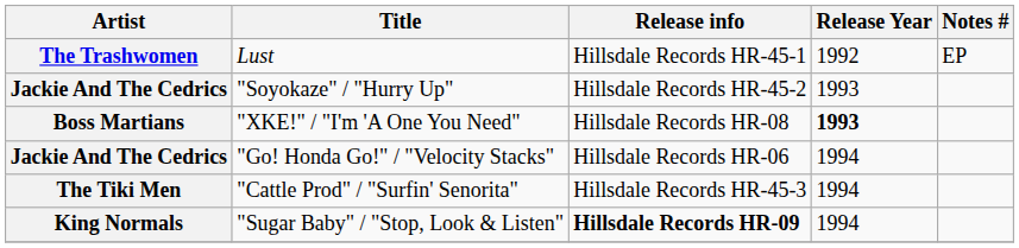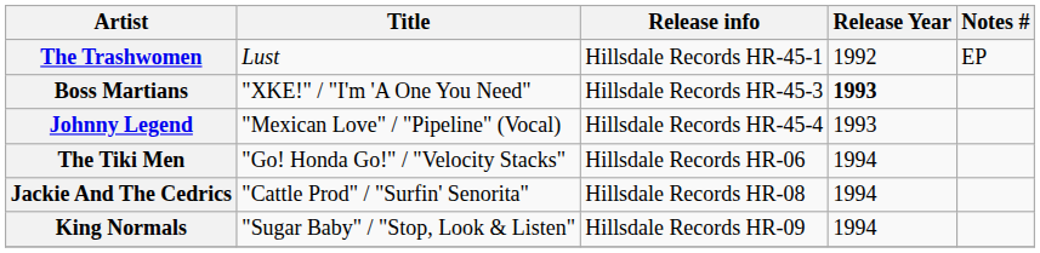- row: Jackie And The Cedrics | "Soyokaze" / "Hurry Up" | Hillsdale Records HR-45-2 | 1993
"XKE!" / "I'm 'A One You Need" | Release info: Hillsdale Records HR-08 -> Hillsdale Records HR-45-3
+ row: Johnny Legend | "Mexican Love" / "Pipeline" (Vocal) | Hillsdale Records HR-45-4 | 1993
"Go! Honda Go!" / "Velocity Stacks" | Artist: Jackie And The Cedrics -> The Tiki Men
"Cattle Prod" / "Surfin' Senorita" | Artist: The Tiki Men -> Jackie And The Cedrics
"Cattle Prod" / "Surfin' Senorita" | Release info: Hillsdale Records HR-45-3 -> Hillsdale Records HR-08
"Sugar Baby" / "Stop, Look & Listen" | Release info: bold -> normal
